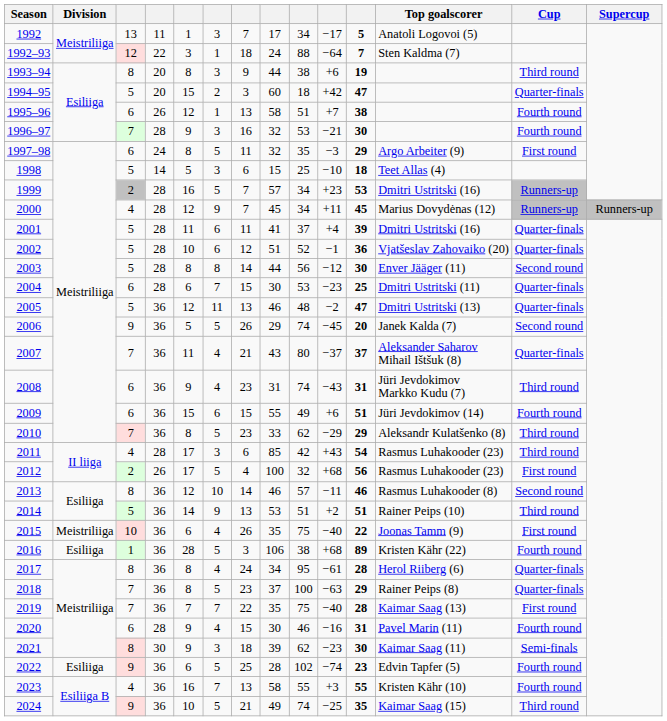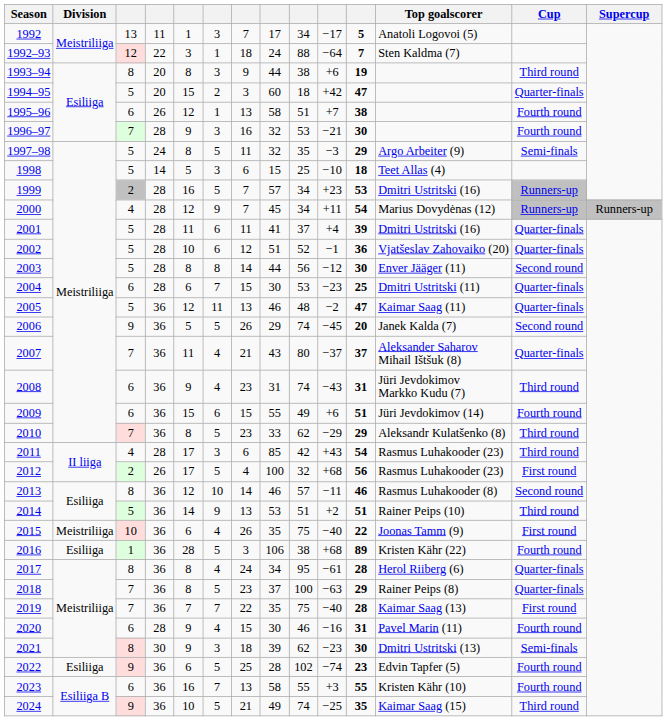1997–98 | column 3: 6 -> 5
1997–98 | Cup: First round -> Semi-finals
2000 | column 11: 45 -> 54
2005 | Top goalscorer: Dmitri Ustritski (13) -> Kaimar Saag (11)
2021 | Top goalscorer: Kaimar Saag (11) -> Dmitri Ustritski (13)
2023 | column 3: 4 -> 6
